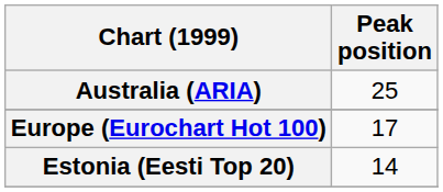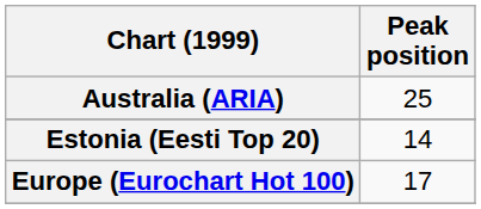rows swapped: Estonia (Eesti Top 20) <-> Europe (Eurochart Hot 100)
